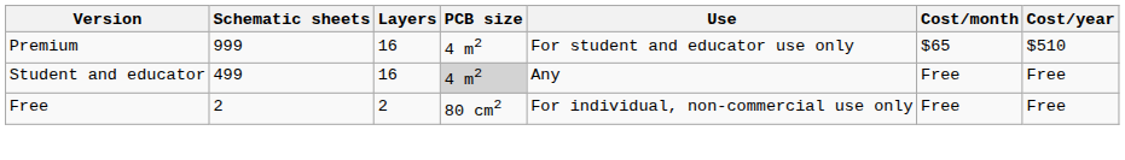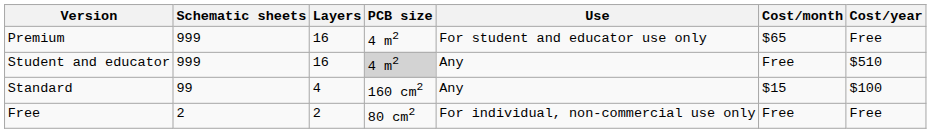Premium | Cost/year: $510 -> Free
Student and educator | Schematic sheets: 499 -> 999
Student and educator | Cost/year: Free -> $510
+ row: Standard | 99 | 4 | 160 cm2 | Any | $15 | $100
